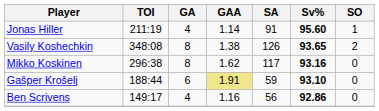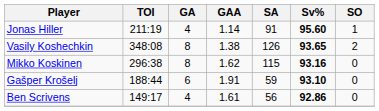Mikko Koskinen | SA: 117 -> 115
Gašper Krošelj | GAA: khaki background -> no background
Ben Scrivens | GAA: 1.16 -> 1.61
